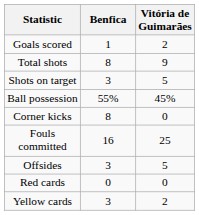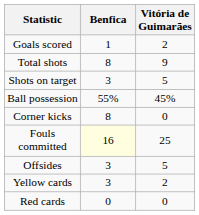Fouls committed | Benfica: no background -> lightyellow background
rows swapped: Yellow cards <-> Red cards
